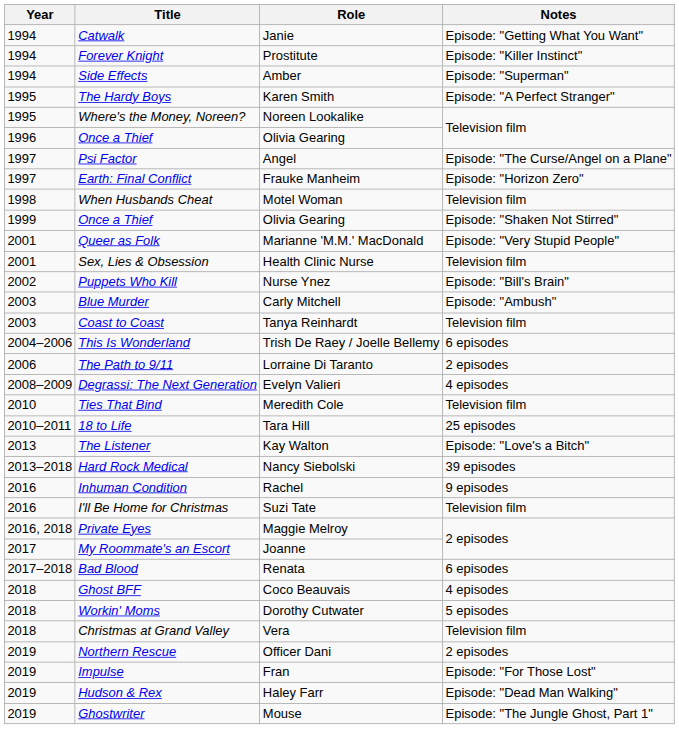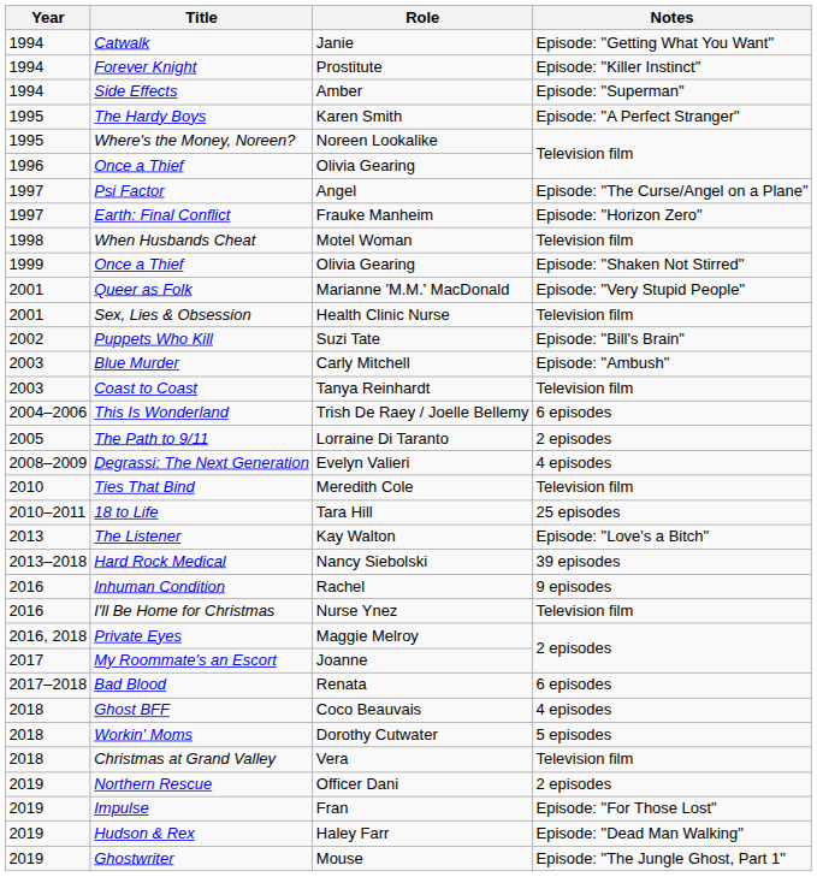Puppets Who Kill | Role: Nurse Ynez -> Suzi Tate
The Path to 9/11 | Year: 2006 -> 2005
I'll Be Home for Christmas | Role: Suzi Tate -> Nurse Ynez
